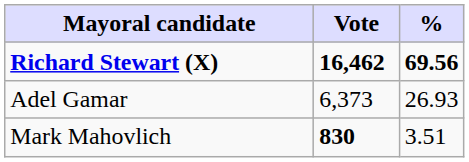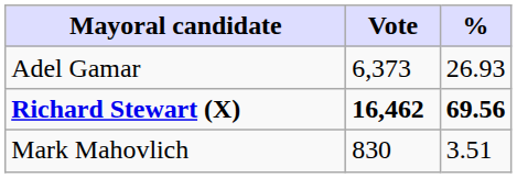rows swapped: Richard Stewart (X) <-> Adel Gamar
Mark Mahovlich | Vote: bold -> normal
